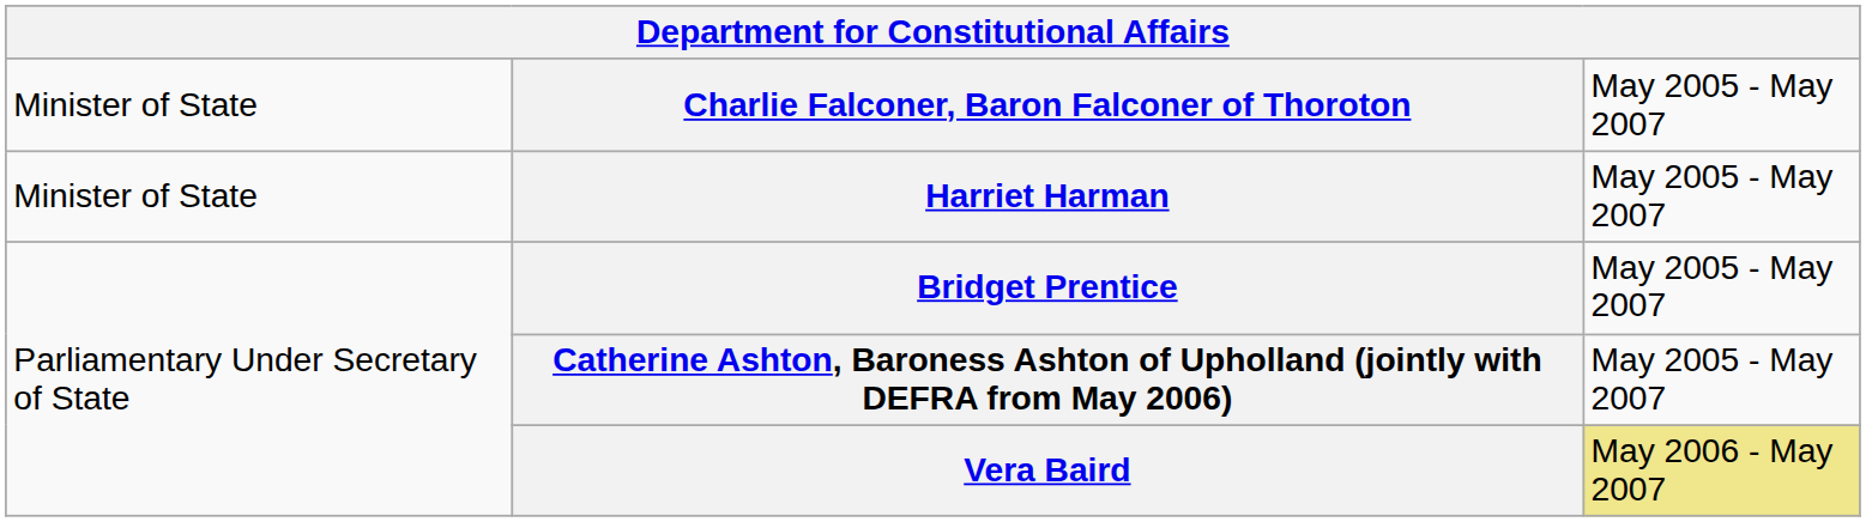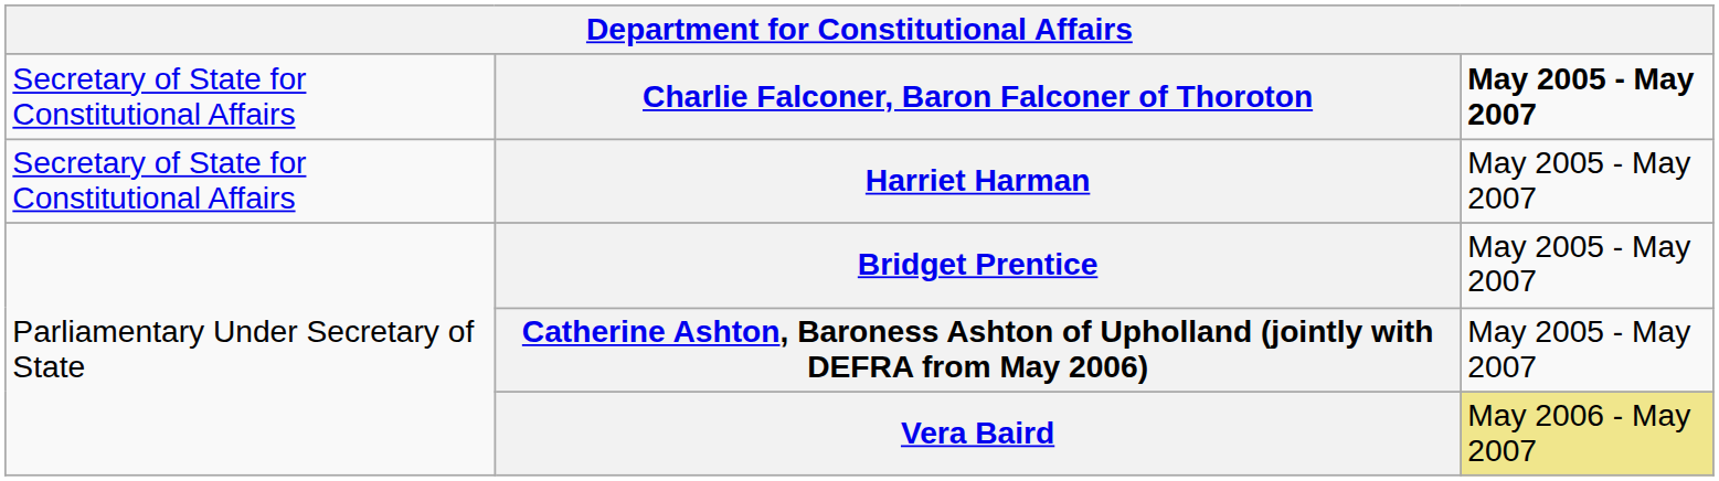Charlie Falconer, Baron Falconer of Thoroton | column 1: Minister of State -> Secretary of State for Constitutional Affairs
Charlie Falconer, Baron Falconer of Thoroton | column 3: normal -> bold
Harriet Harman | column 1: Minister of State -> Secretary of State for Constitutional Affairs
